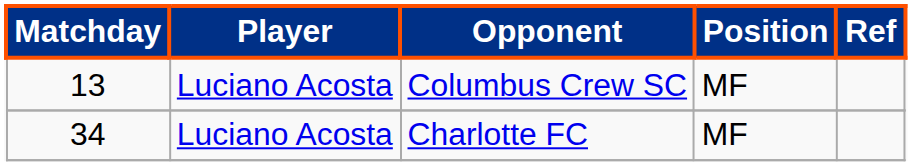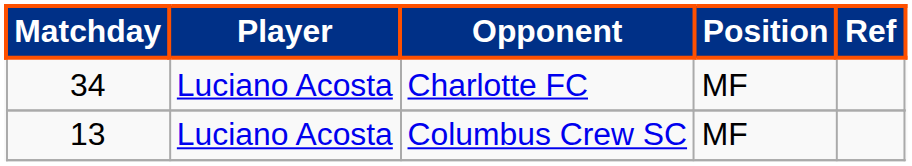rows swapped: Columbus Crew SC <-> Charlotte FC
